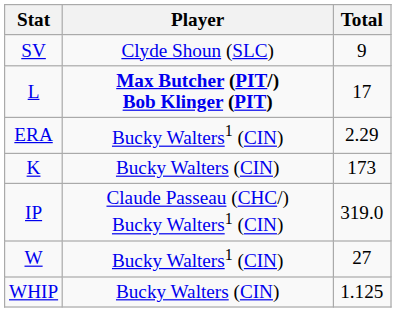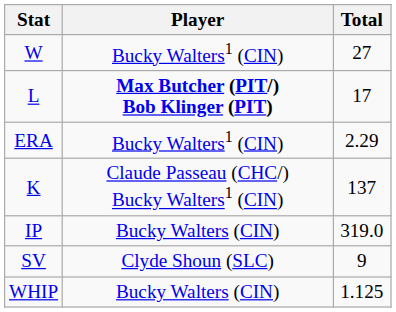rows swapped: W <-> SV
K | Player: Bucky Walters (CIN) -> Claude Passeau (CHC/) Bucky Walters1 (CIN)
K | Total: 173 -> 137
IP | Player: Claude Passeau (CHC/) Bucky Walters1 (CIN) -> Bucky Walters (CIN)
